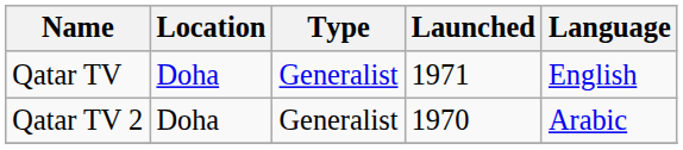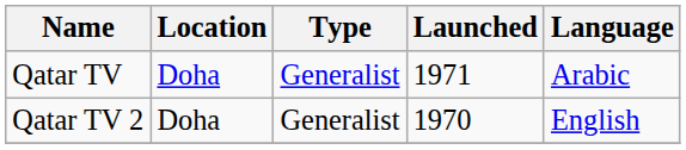Qatar TV | Language: English -> Arabic
Qatar TV 2 | Language: Arabic -> English
